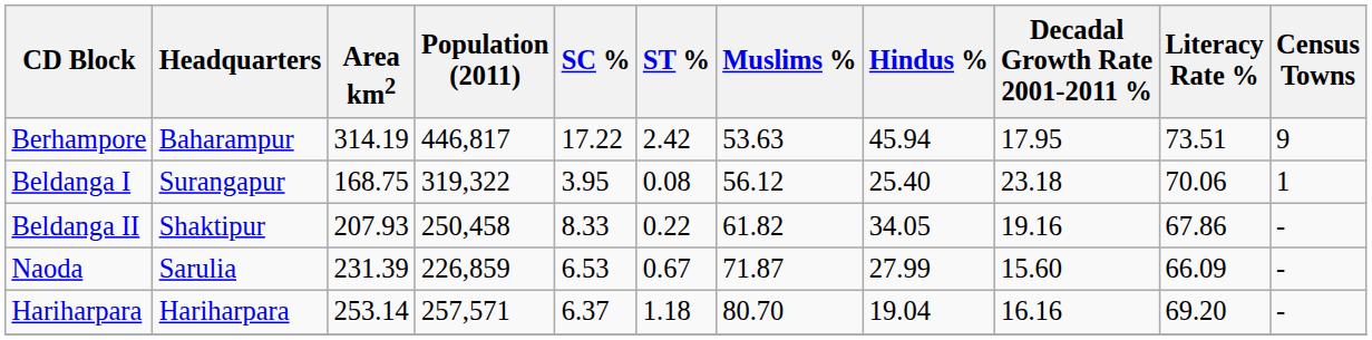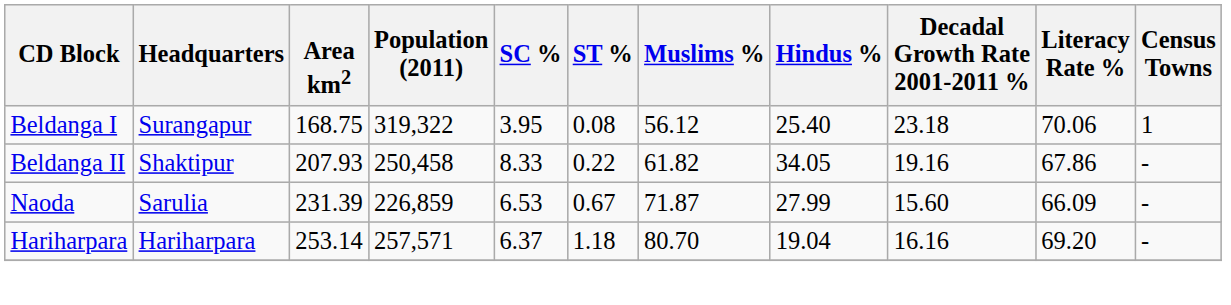- row: Berhampore | Baharampur | 314.19 | 446,817 | 17.22 | 2.42 | 53.63 | 45.94 | 17.95 | 73.51 | 9
